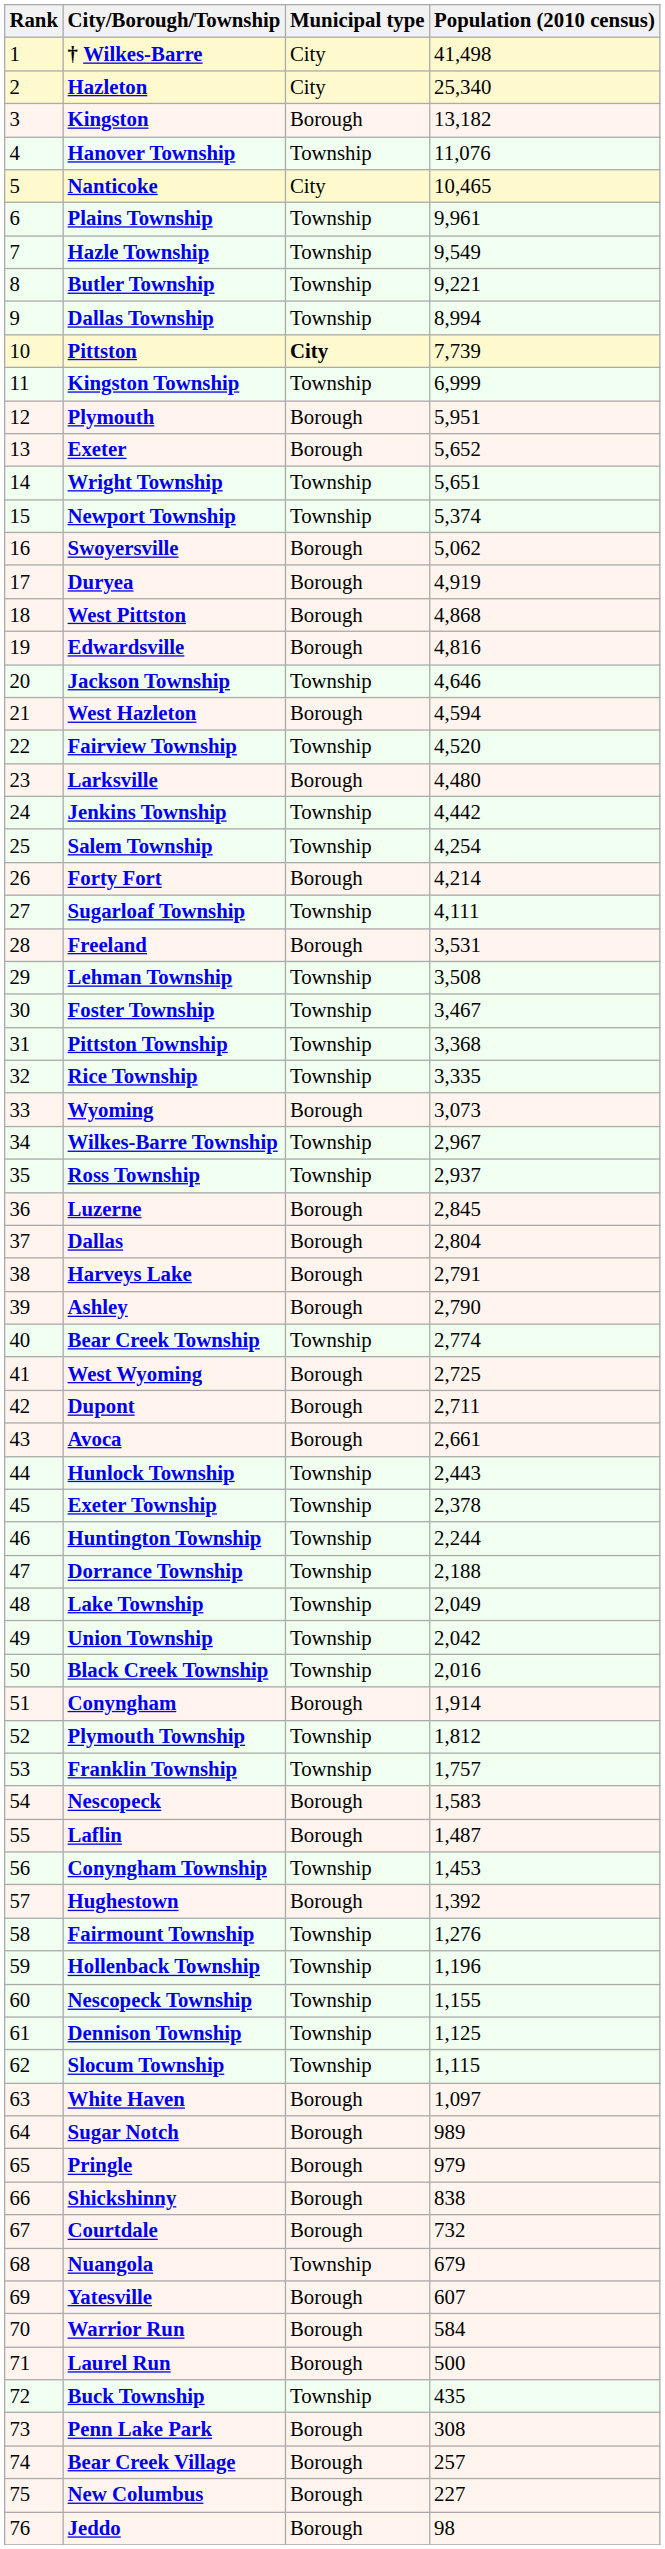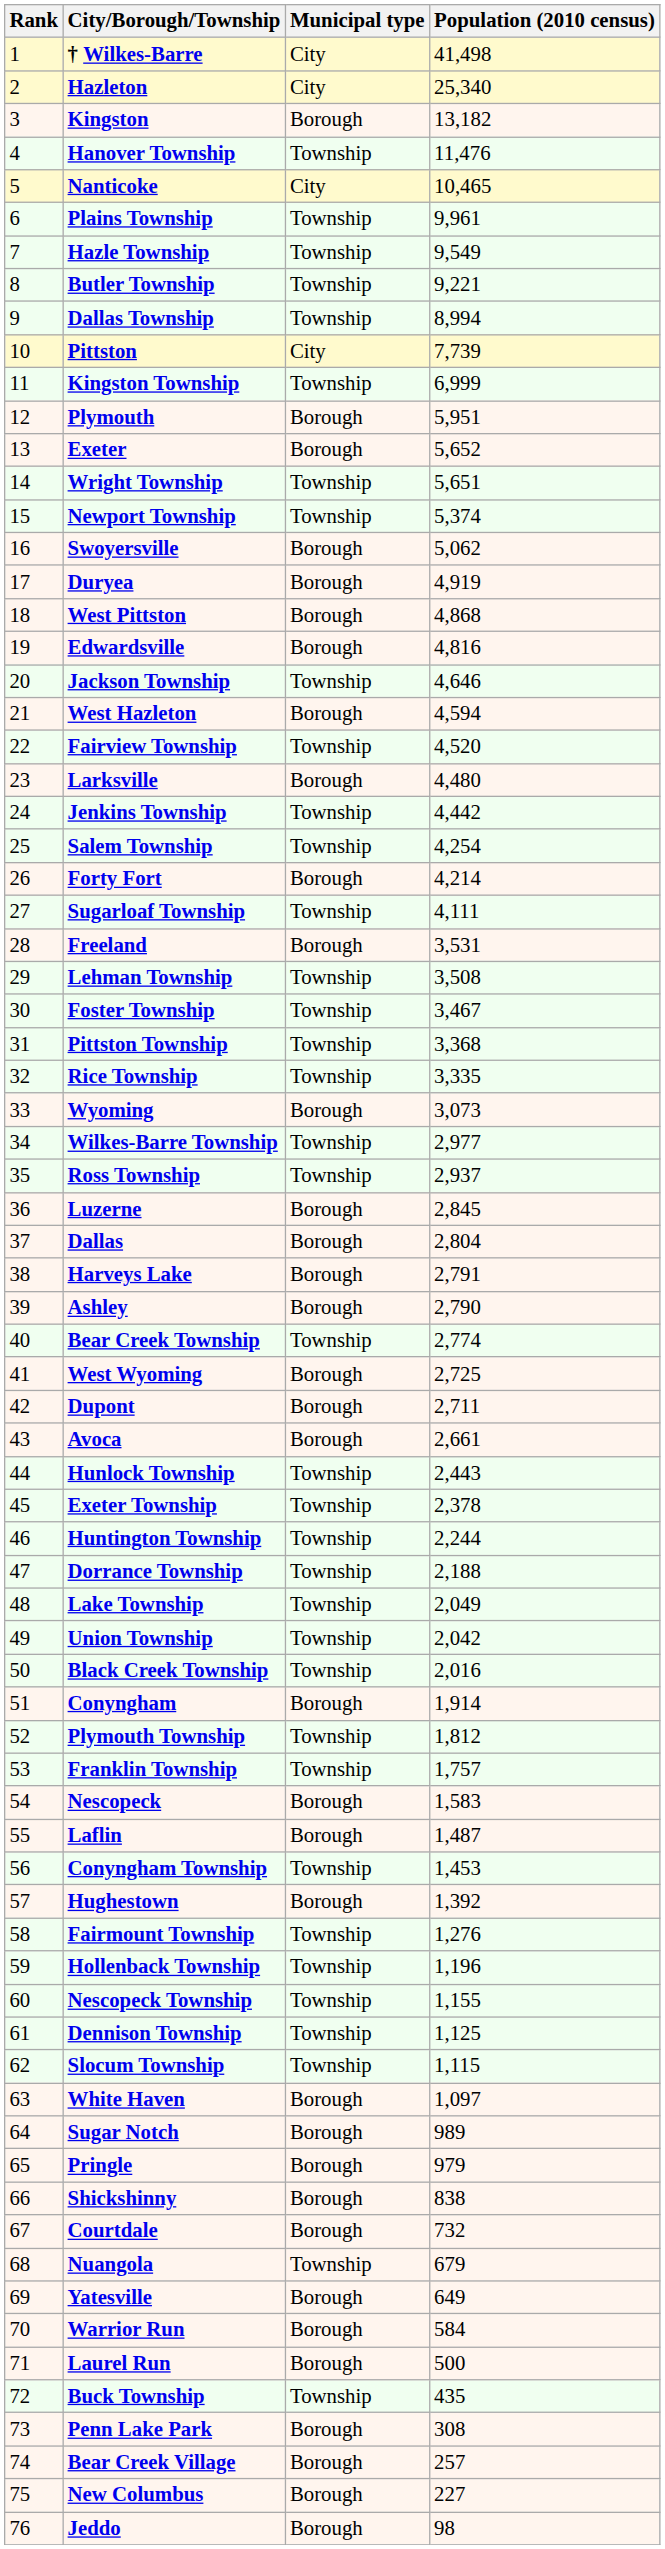Hanover Township | Population (2010 census): 11,076 -> 11,476
Pittston | Municipal type: bold -> normal
Wilkes-Barre Township | Population (2010 census): 2,967 -> 2,977
Yatesville | Population (2010 census): 607 -> 649
